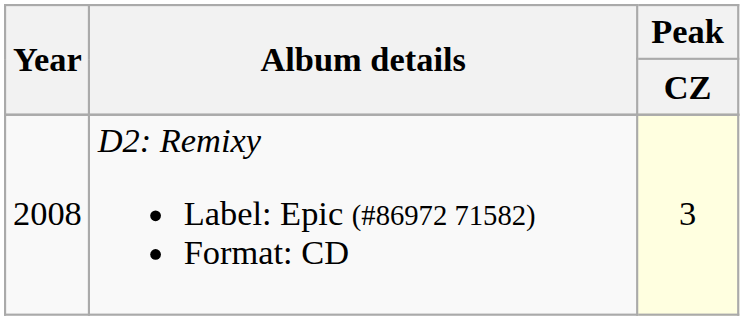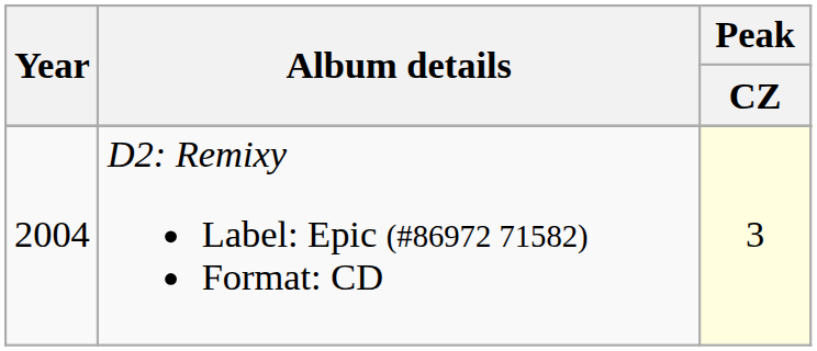D2: Remixy Label: Epic (#86972 71582) Format: CD | Year: 2008 -> 2004
